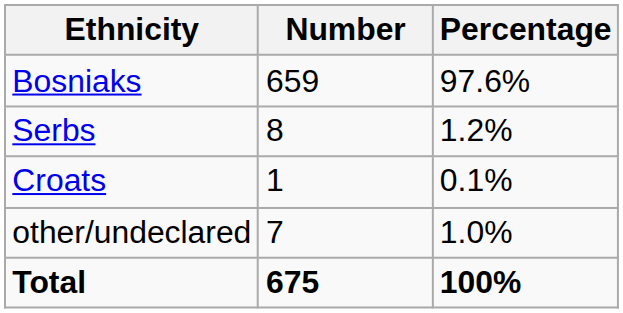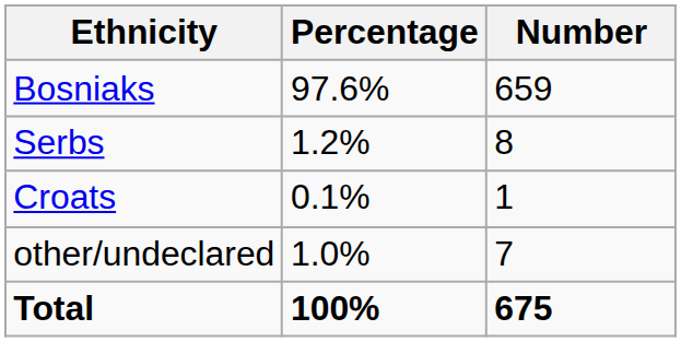columns swapped: Number <-> Percentage
